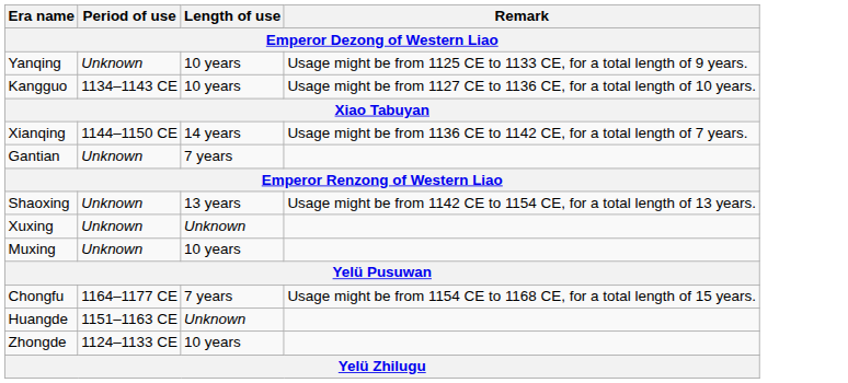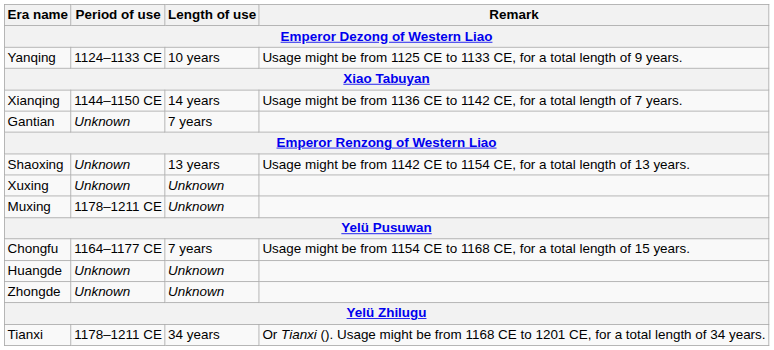Yanqing | Period of use: Unknown -> 1124–1133 CE
- row: Kangguo | 1134–1143 CE | 10 years | Usage might be from 1127 CE to 1136 CE, for a total length of 10 years.
Muxing | Period of use: Unknown -> 1178–1211 CE
Muxing | Length of use: 10 years -> Unknown
Huangde | Period of use: 1151–1163 CE -> Unknown
Zhongde | Period of use: 1124–1133 CE -> Unknown
Zhongde | Length of use: 10 years -> Unknown
+ row: Tianxi | 1178–1211 CE | 34 years | Or Tianxi (). Usage might be from 1168 CE to 1201 CE, for a total length of 34 years.
